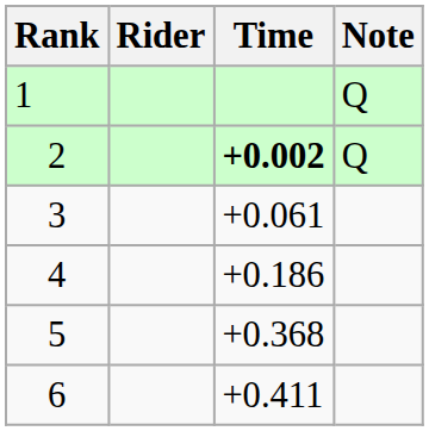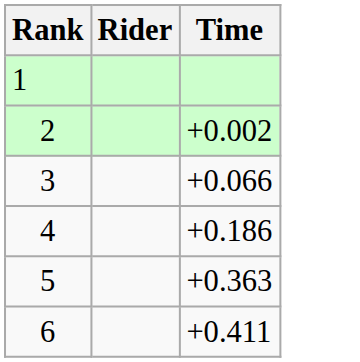- column: Note | Q | Q
2 | Time: bold -> normal
3 | Time: +0.061 -> +0.066
5 | Time: +0.368 -> +0.363
